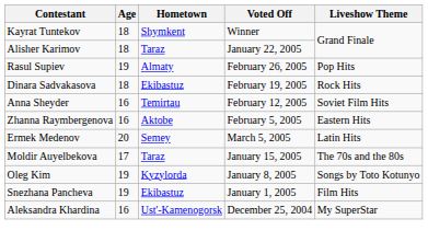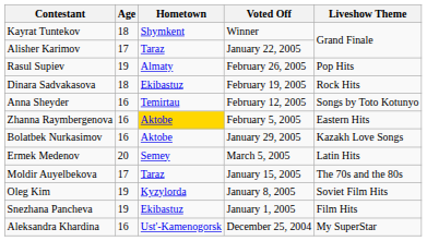Alisher Karimov | Age: 18 -> 17
Anna Sheyder | Liveshow Theme: Soviet Film Hits -> Songs by Toto Kotunyo
Zhanna Raymbergenova | Hometown: no background -> gold background
+ row: Bolatbek Nurkasimov | 16 | Aktobe | January 29, 2005 | Kazakh Love Songs
Oleg Kim | Liveshow Theme: Songs by Toto Kotunyo -> Soviet Film Hits
